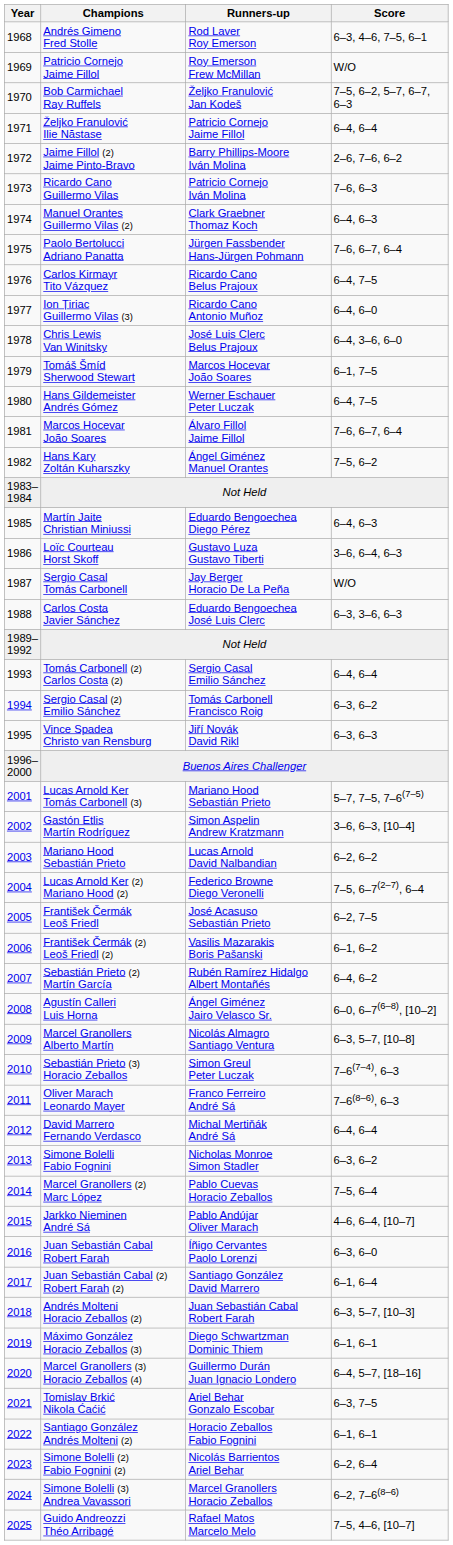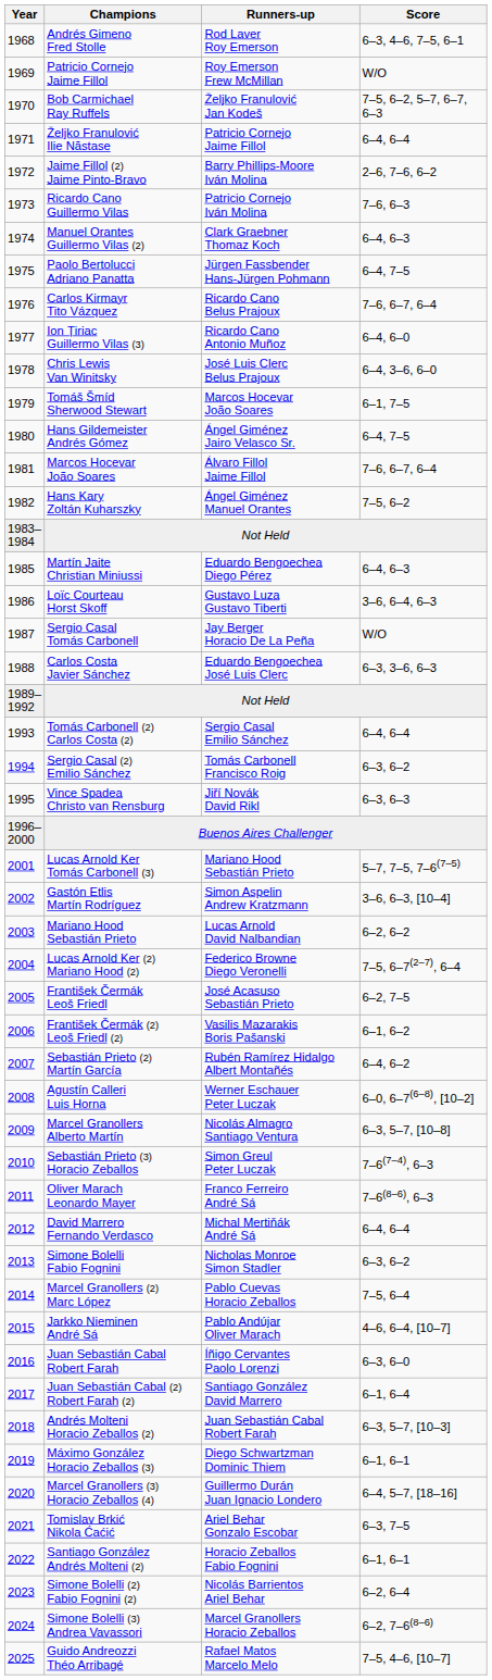Paolo Bertolucci Adriano Panatta | Score: 7–6, 6–7, 6–4 -> 6–4, 7–5
Carlos Kirmayr Tito Vázquez | Score: 6–4, 7–5 -> 7–6, 6–7, 6–4
Hans Gildemeister Andrés Gómez | Runners-up: Werner Eschauer Peter Luczak -> Ángel Giménez Jairo Velasco Sr.
Agustín Calleri Luis Horna | Runners-up: Ángel Giménez Jairo Velasco Sr. -> Werner Eschauer Peter Luczak
